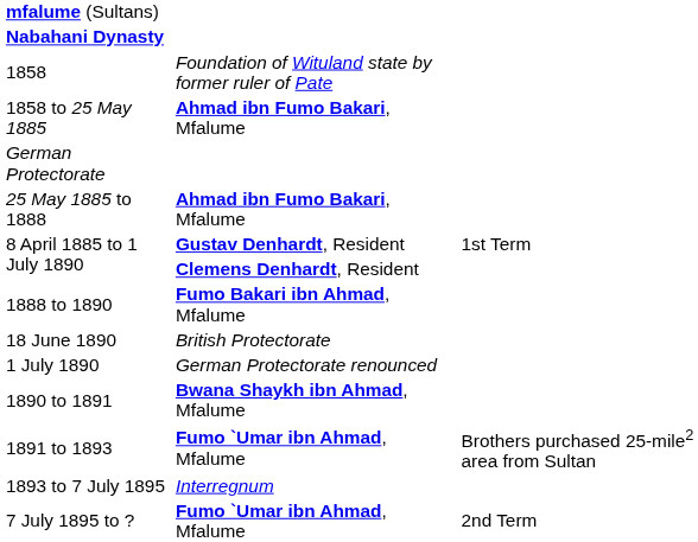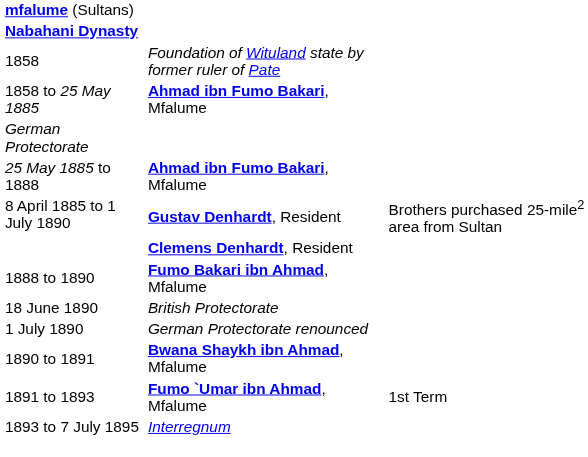8 April 1885 to 1 July 1890 / Gustav Denhardt, Resident | column 3: 1st Term -> Brothers purchased 25-mile2 area from Sultan
1891 to 1893 | column 3: Brothers purchased 25-mile2 area from Sultan -> 1st Term
- row: 7 July 1895 to ? | Fumo `Umar ibn Ahmad, Mfalume | 2nd Term
